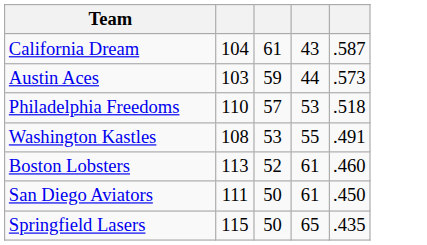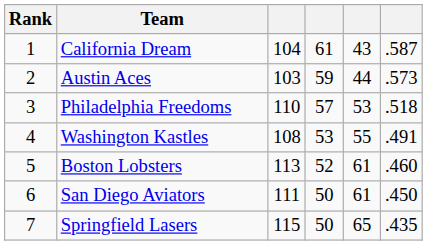+ column: Rank | 1 | 2 | 3 | 4 | 5 | 6 | 7
